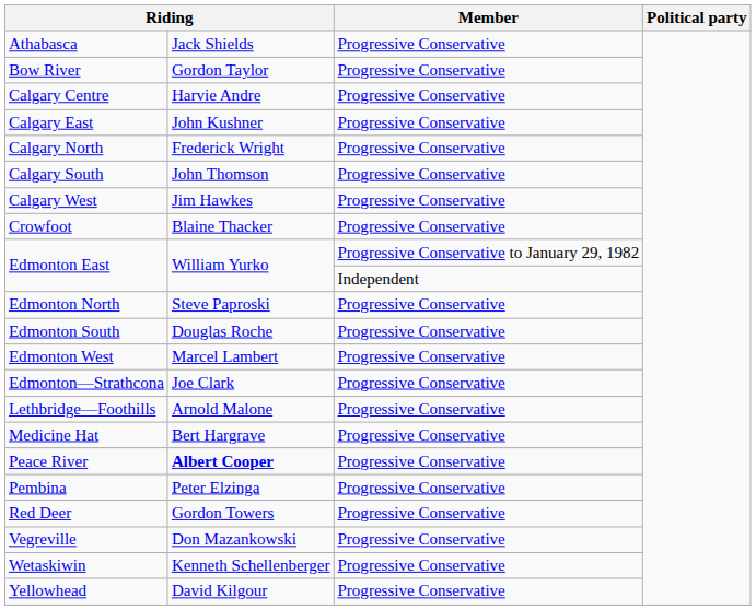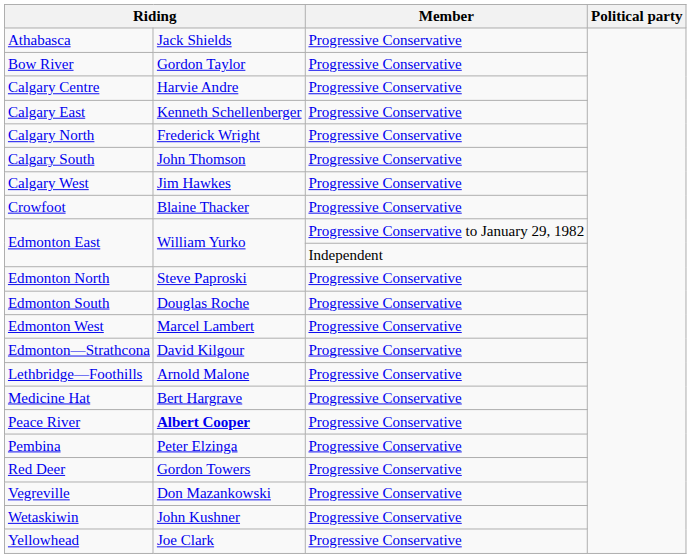Calgary East | column 2: John Kushner -> Kenneth Schellenberger
Edmonton—Strathcona | column 2: Joe Clark -> David Kilgour
Wetaskiwin | column 2: Kenneth Schellenberger -> John Kushner
Yellowhead | column 2: David Kilgour -> Joe Clark
